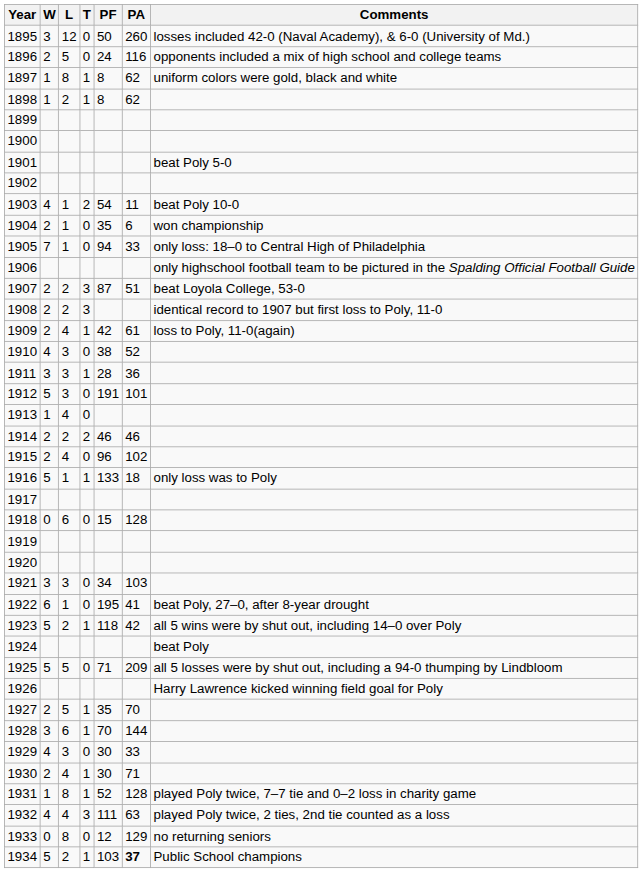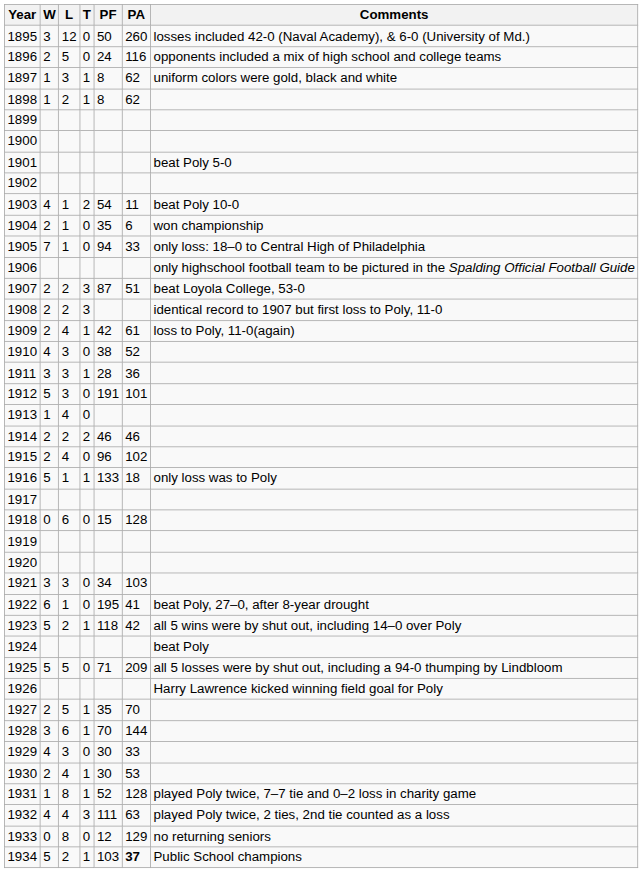1897 | L: 8 -> 3
1930 | PA: 71 -> 53
